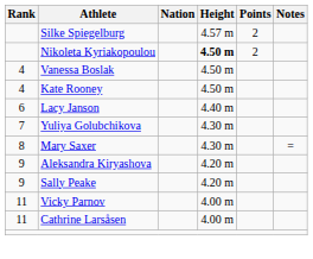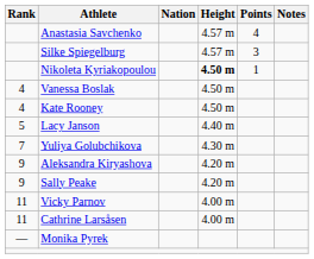+ row: Anastasia Savchenko | 4.57 m | 4
Silke Spiegelburg | Points: 2 -> 3
Nikoleta Kyriakopoulou | Points: 2 -> 1
Lacy Janson | Rank: 6 -> 5
- row: 8 | Mary Saxer | 4.30 m | =
+ row: — | Monika Pyrek
